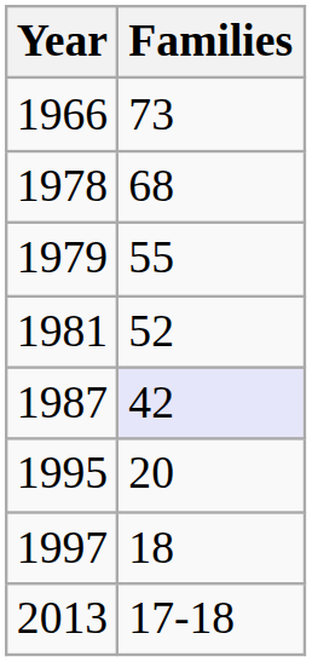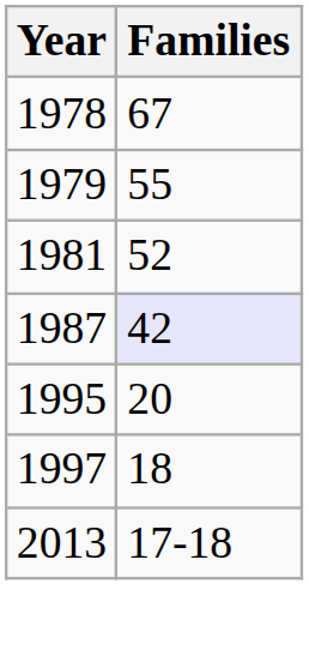- row: 1966 | 73
1978 | Families: 68 -> 67
